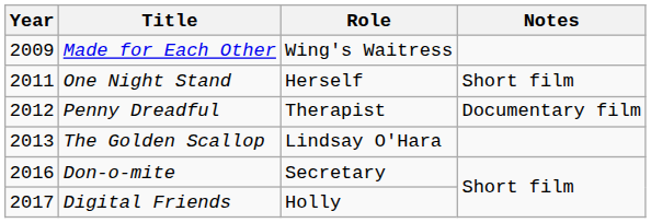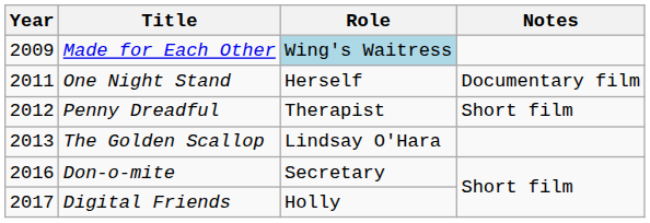Made for Each Other | Role: no background -> lightblue background
One Night Stand | Notes: Short film -> Documentary film
Penny Dreadful | Notes: Documentary film -> Short film
